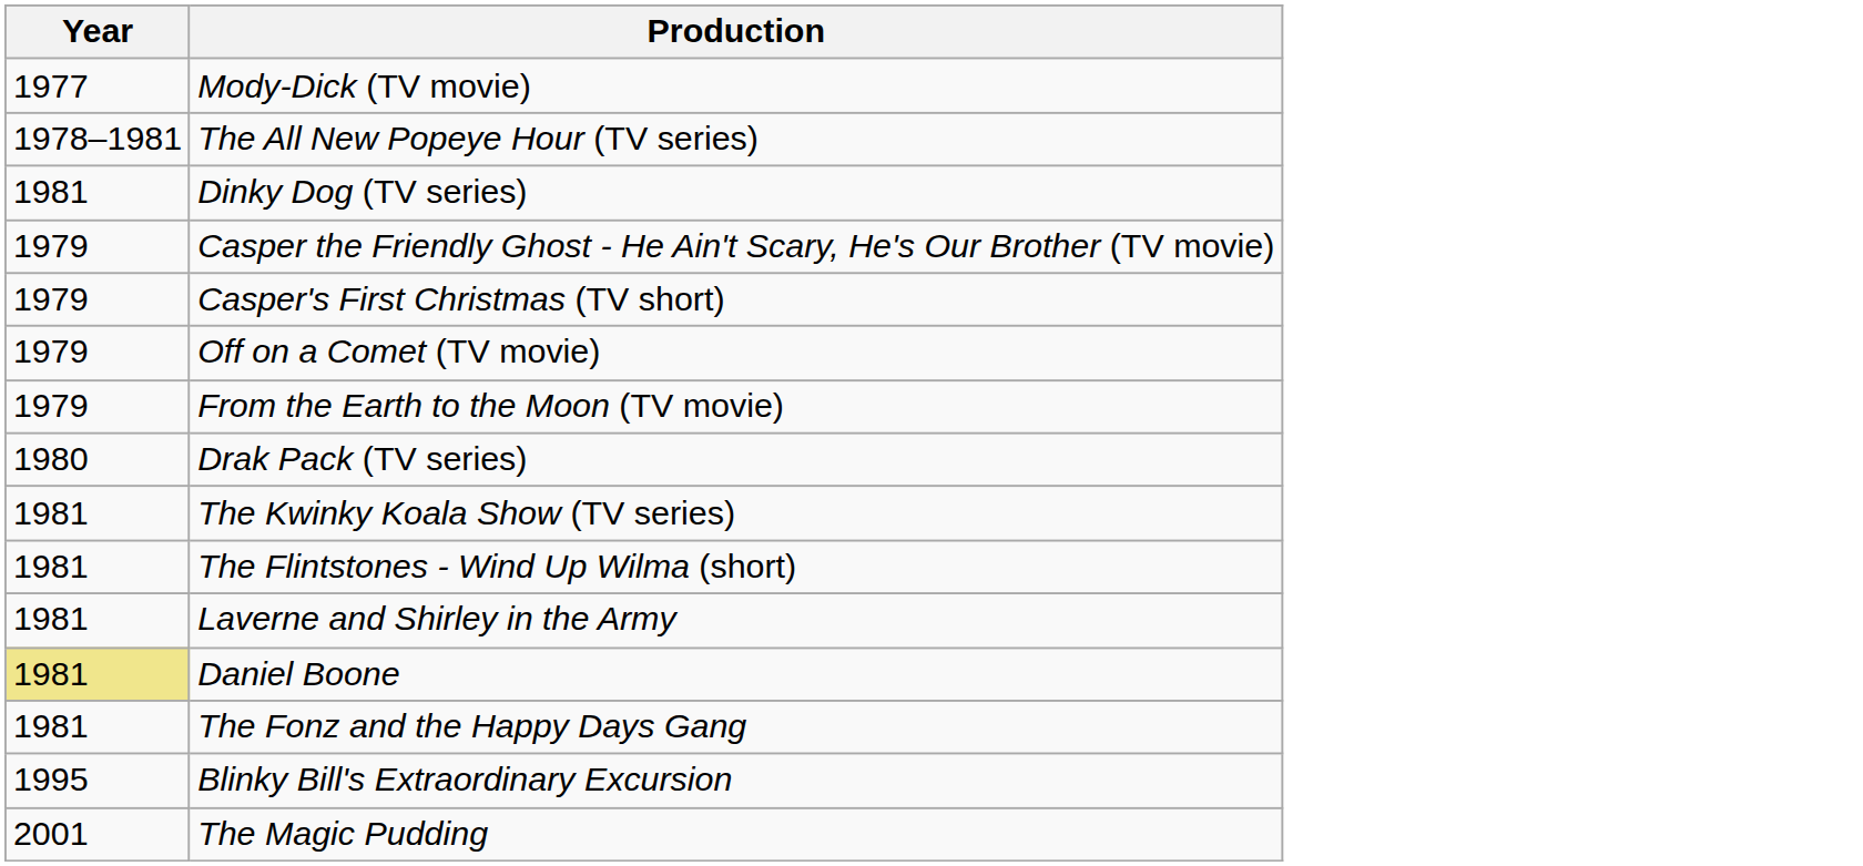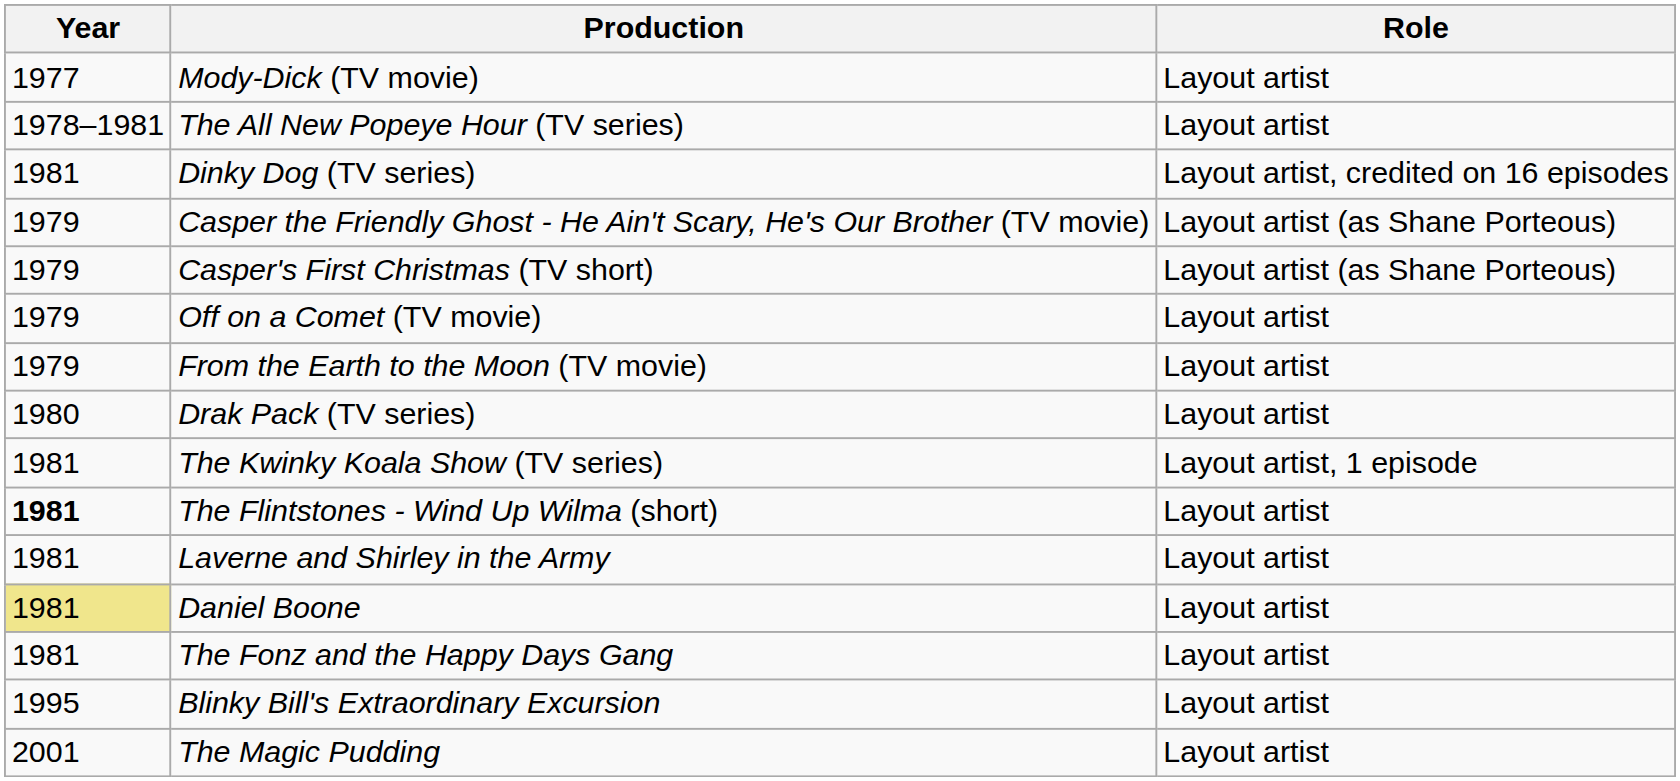+ column: Role | Layout artist | Layout artist | Layout artist, credited on 16 episodes | Layout artist (as Shane Porteous) | Layout artist (as Shane Porteous) | Layout artist | Layout artist | Layout artist | Layout artist, 1 episode | Layout artist | Layout artist | Layout artist | Layout artist | Layout artist | Layout artist
The Flintstones - Wind Up Wilma (short) | Year: normal -> bold
